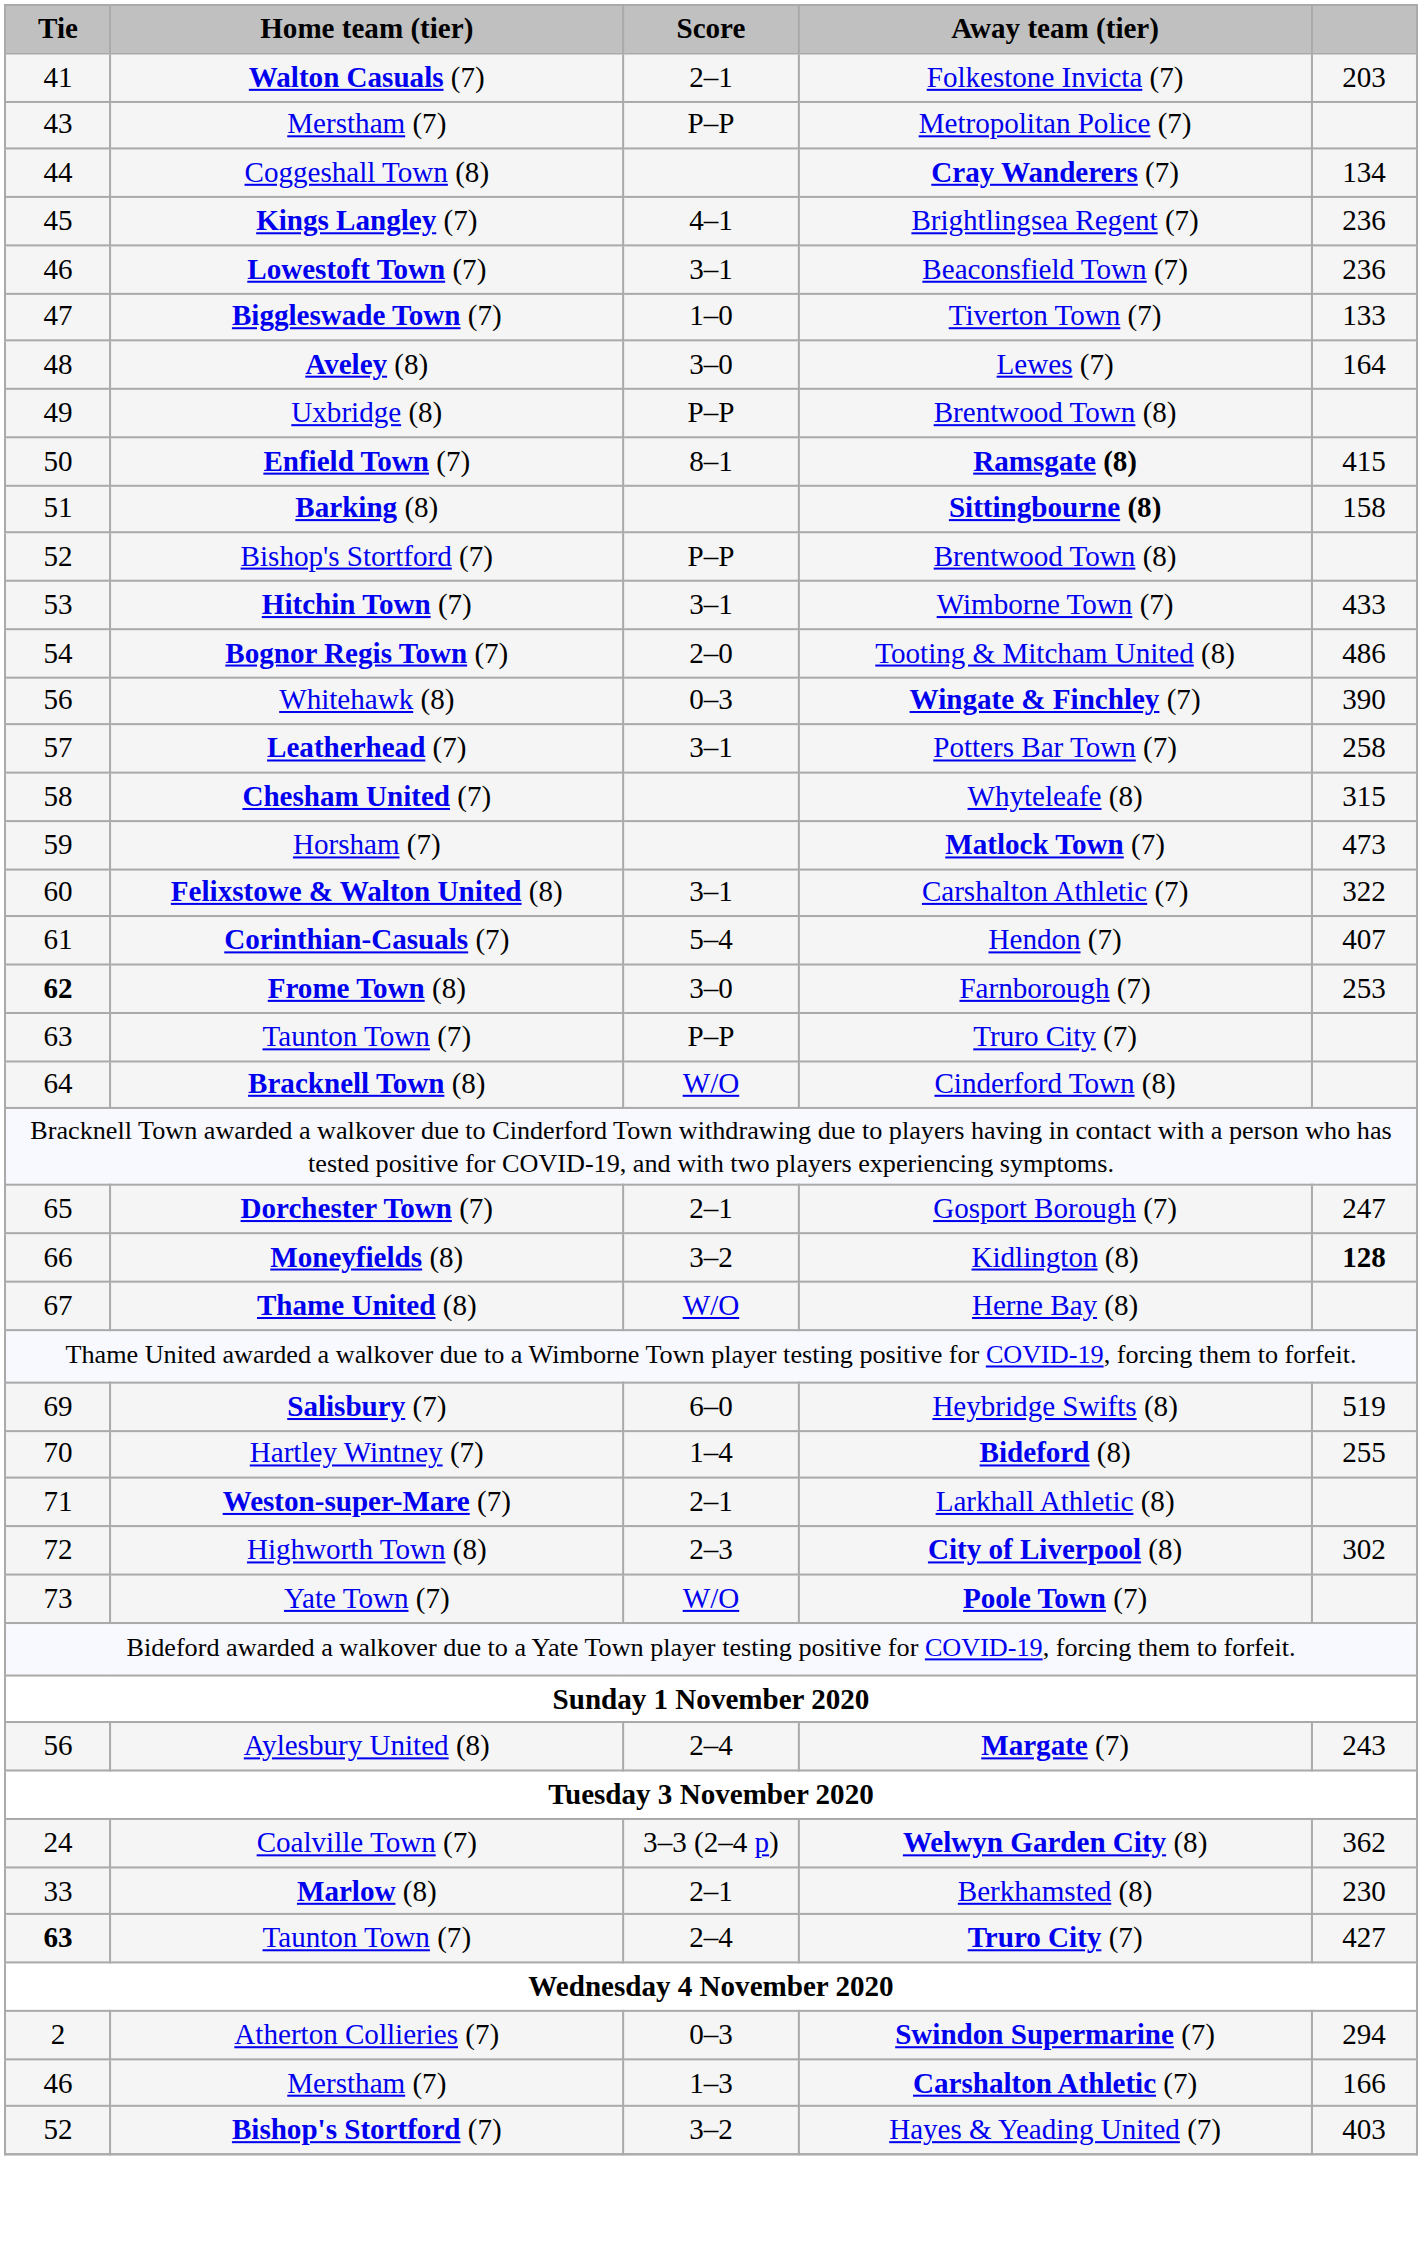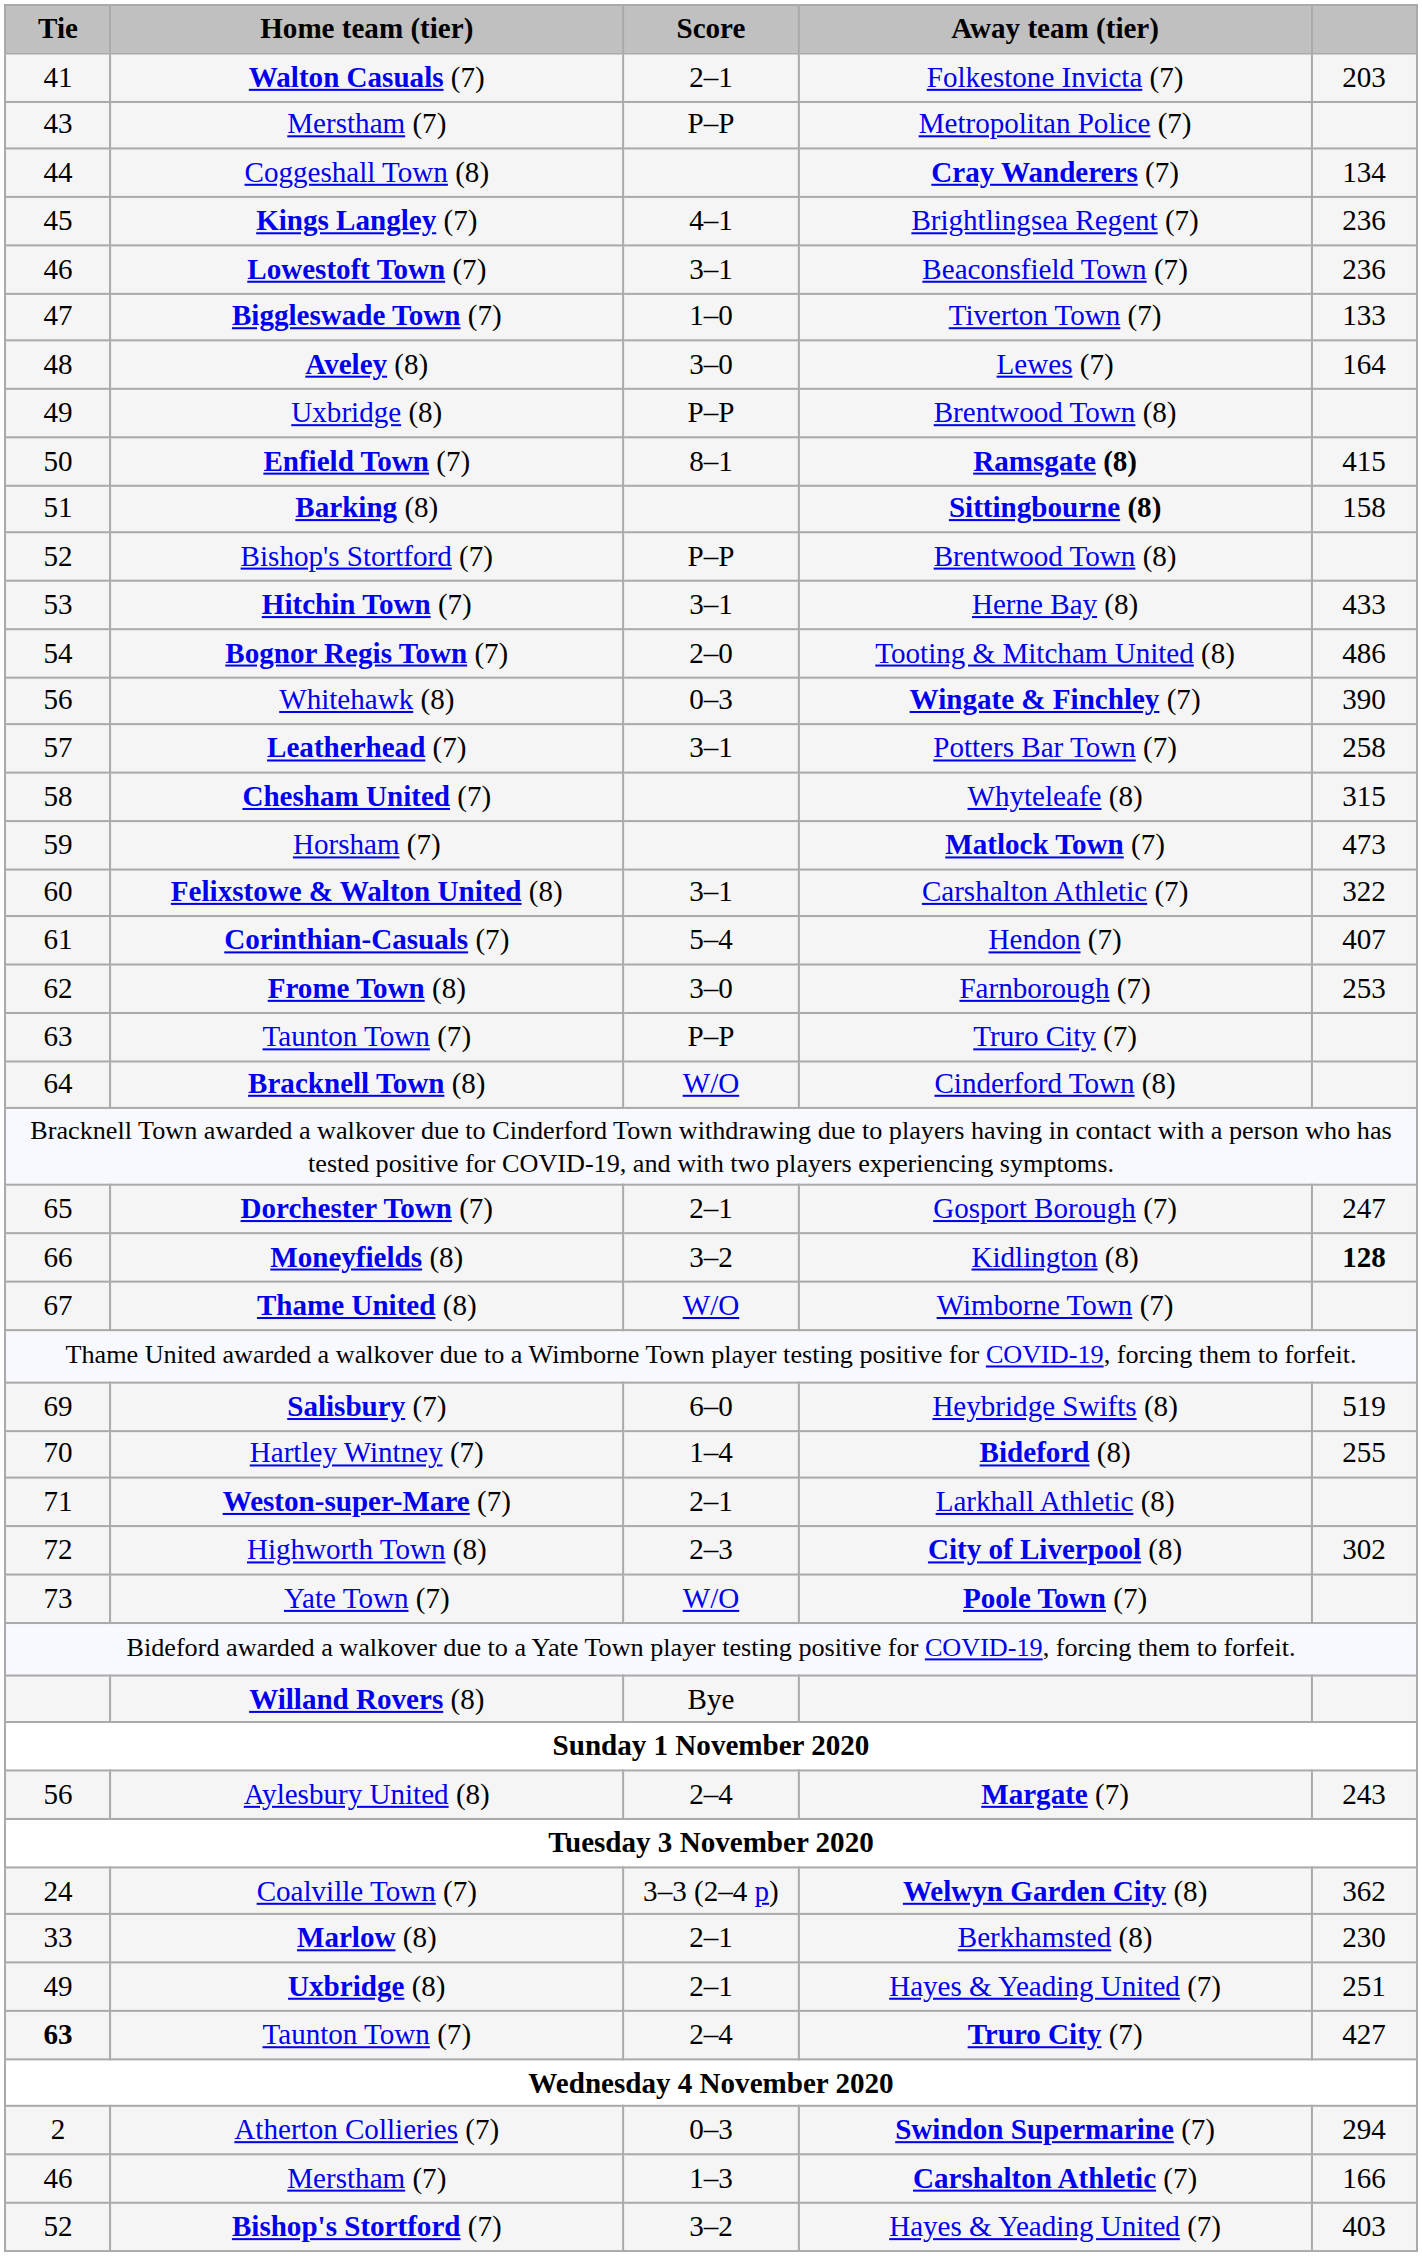Hitchin Town (7) | Away team (tier): Wimborne Town (7) -> Herne Bay (8)
Frome Town (8) | Tie: bold -> normal
Thame United (8) | Away team (tier): Herne Bay (8) -> Wimborne Town (7)
+ row: Willand Rovers (8) | Bye
+ row: 49 | Uxbridge (8) | 2–1 | Hayes & Yeading United (7) | 251
